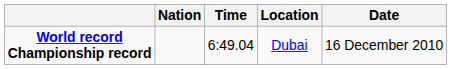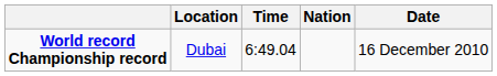columns swapped: Nation <-> Location
